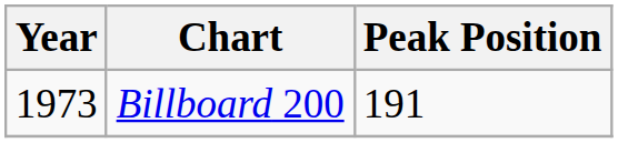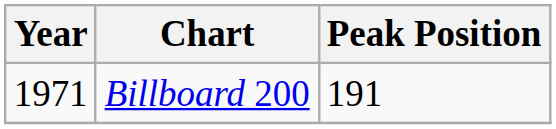Billboard 200 | Year: 1973 -> 1971
